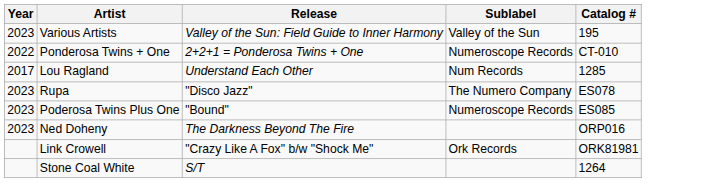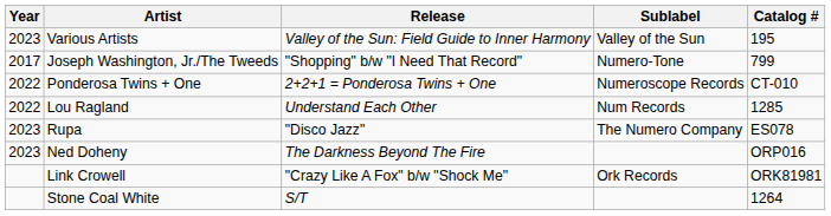+ row: 2017 | Joseph Washington, Jr./The Tweeds | "Shopping" b/w "I Need That Record" | Numero-Tone | 799
Lou Ragland | Year: 2017 -> 2022
- row: 2023 | Poderosa Twins Plus One | "Bound" | Numeroscope Records | ES085
